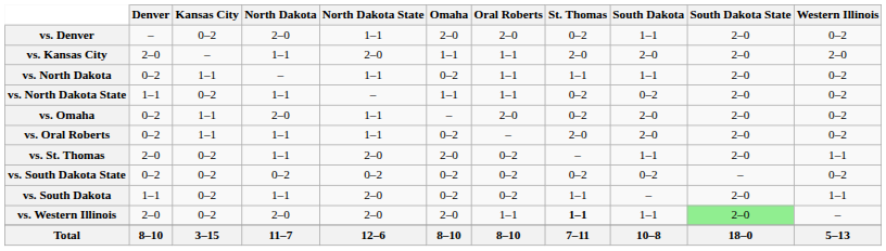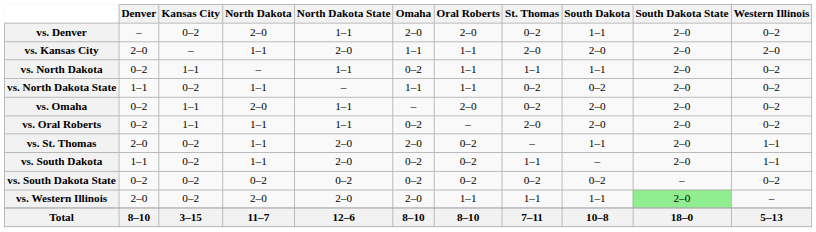rows swapped: vs. South Dakota <-> vs. South Dakota State
vs. Western Illinois | St. Thomas: bold -> normal
